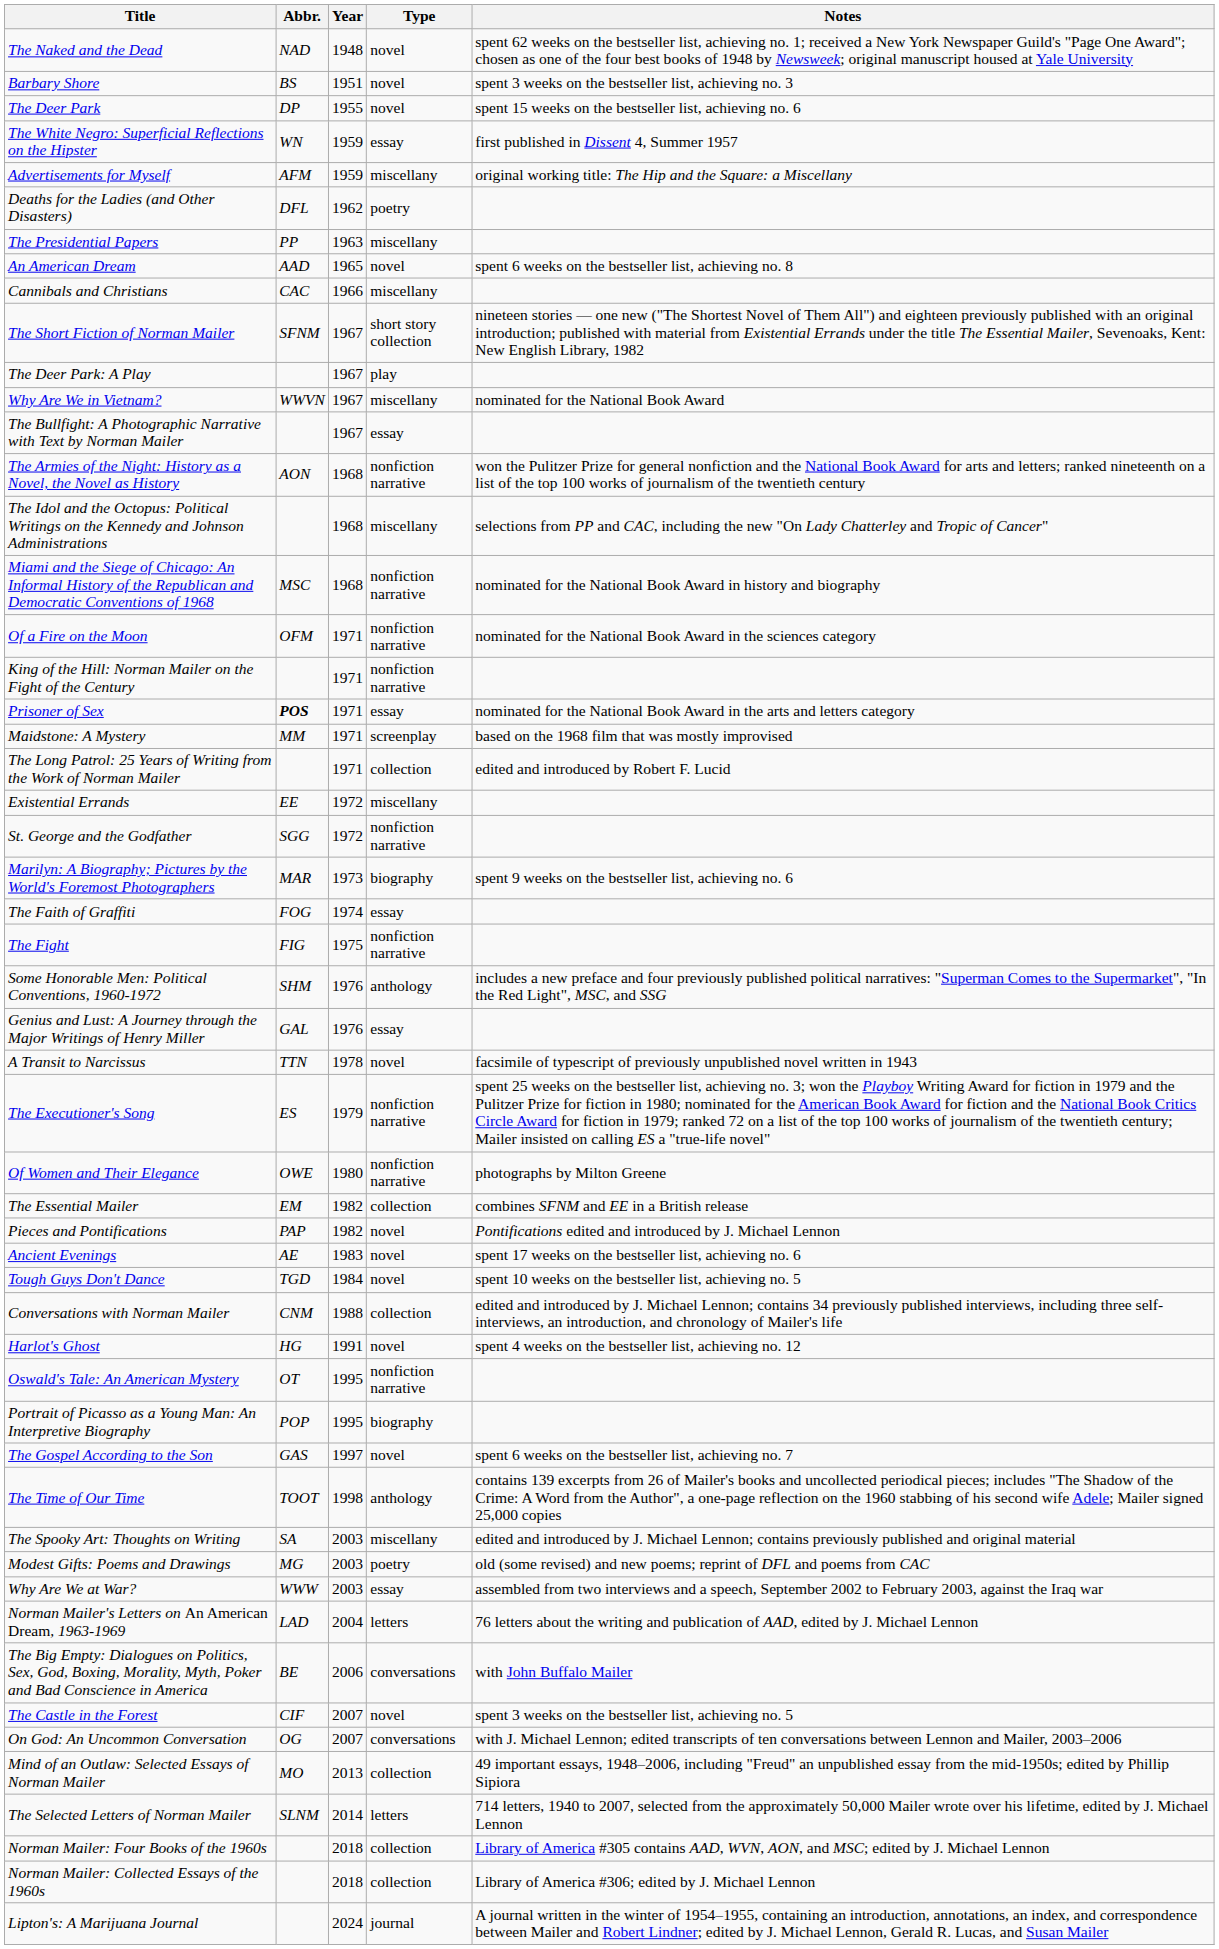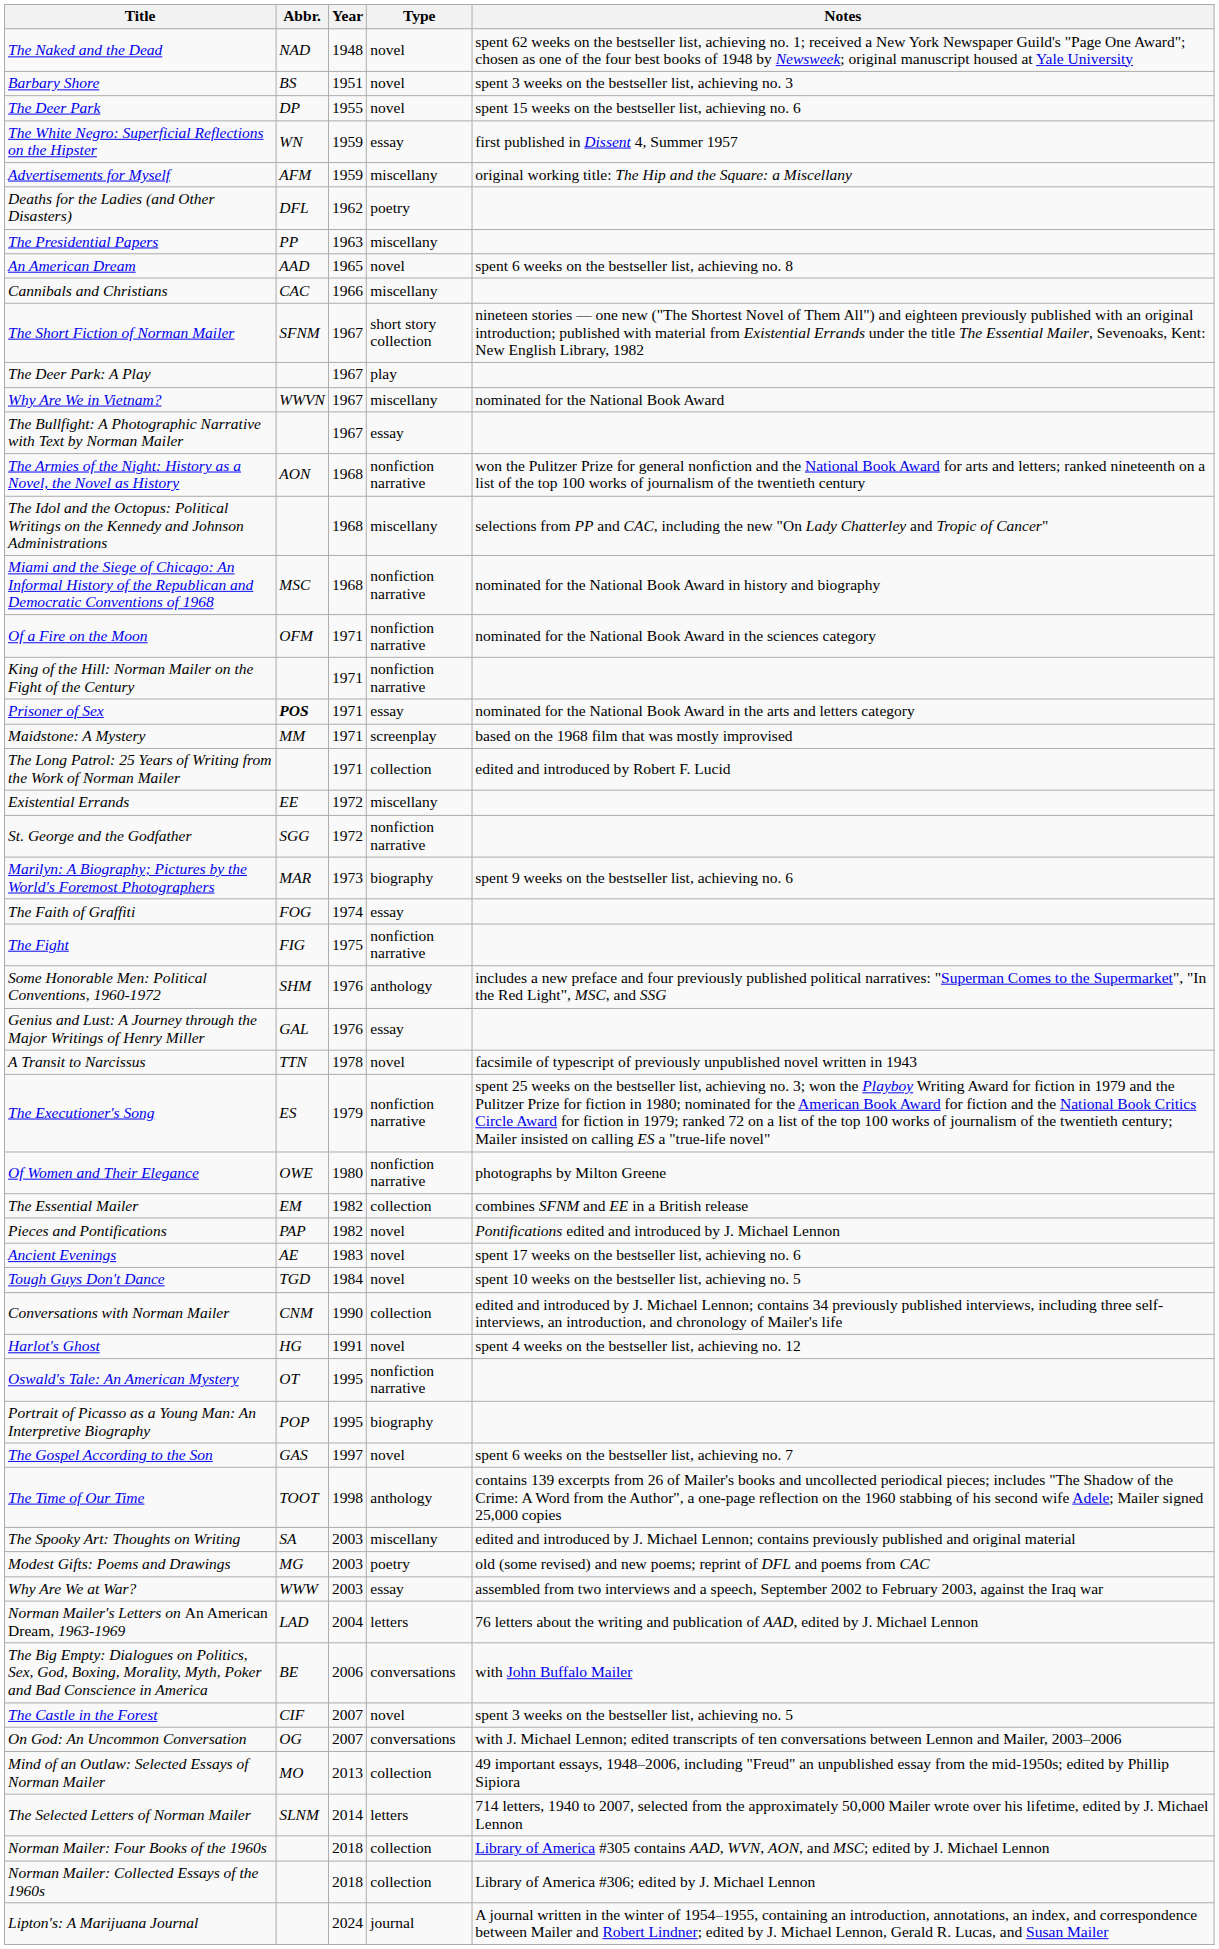Conversations with Norman Mailer | Year: 1988 -> 1990
